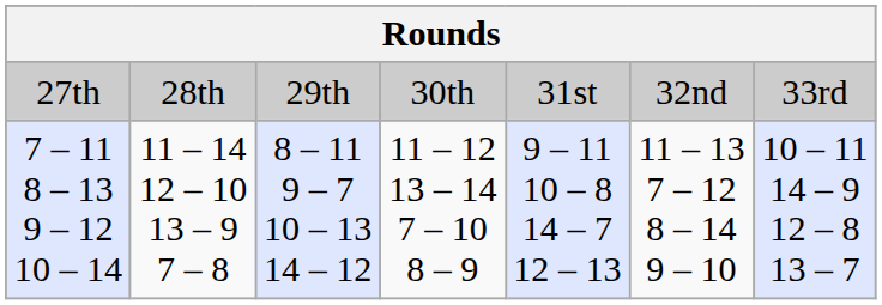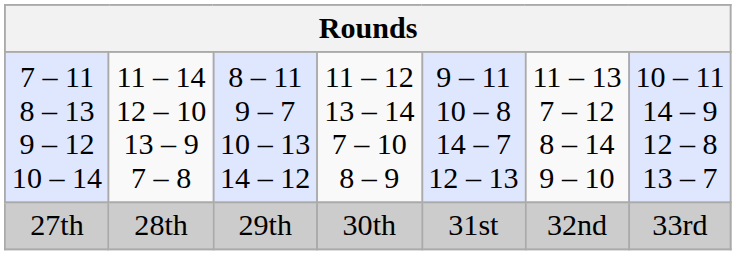rows swapped: 27th <-> 7 – 11 8 – 13 9 – 12 10 – 14
